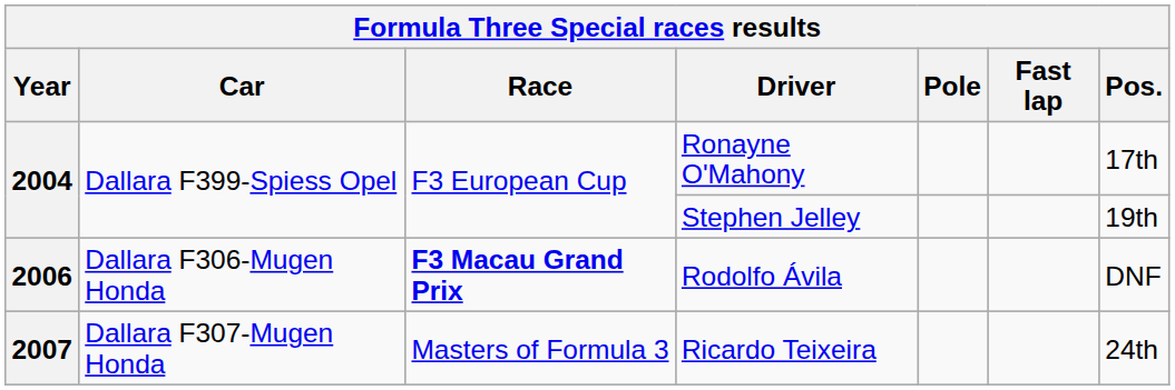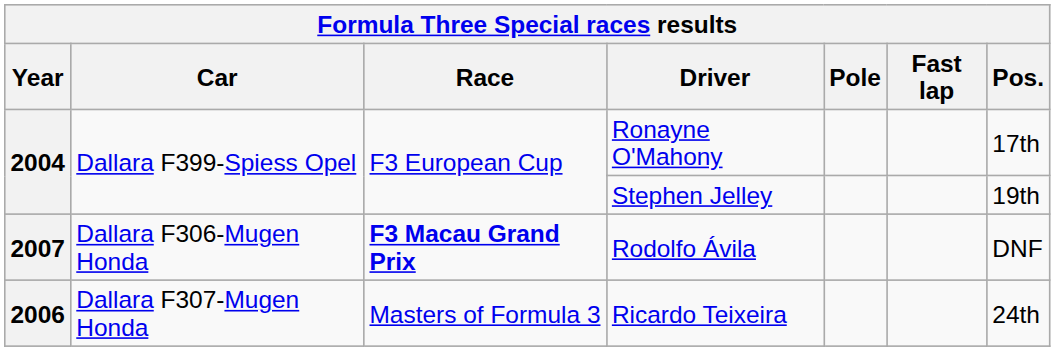Rodolfo Ávila | Year: 2006 -> 2007
Ricardo Teixeira | Year: 2007 -> 2006
